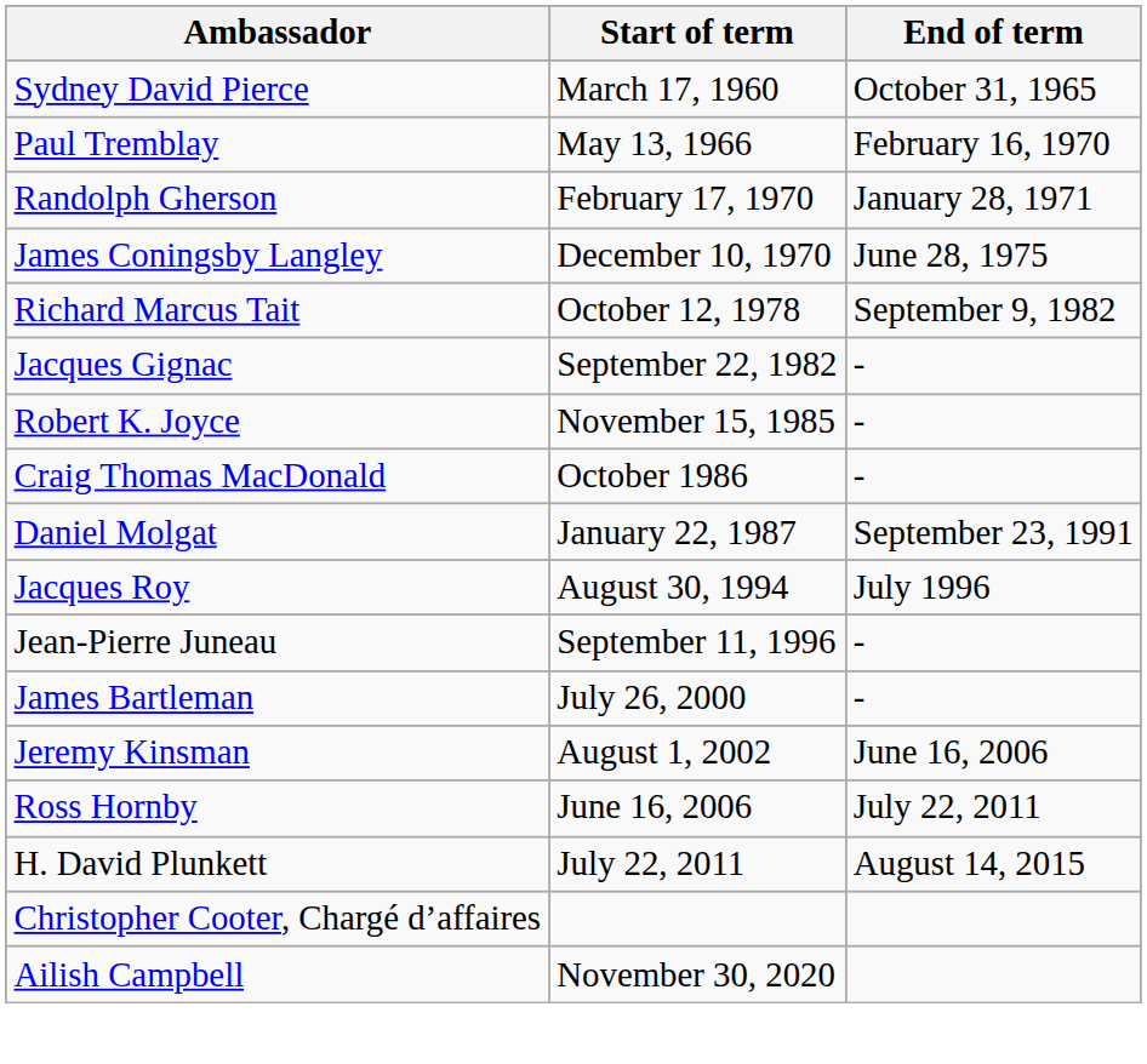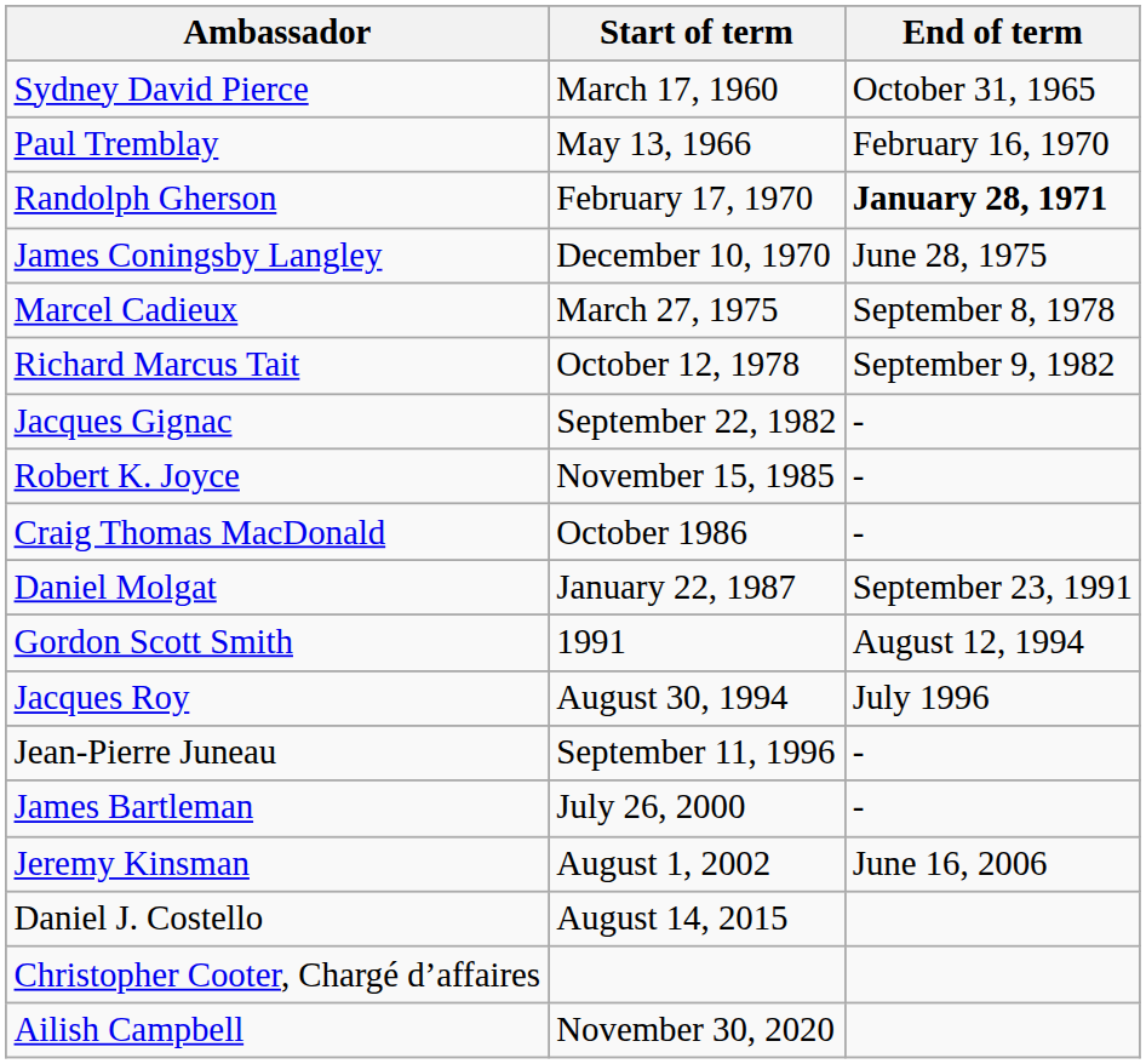Randolph Gherson | End of term: normal -> bold
+ row: Marcel Cadieux | March 27, 1975 | September 8, 1978
+ row: Gordon Scott Smith | 1991 | August 12, 1994
- row: Ross Hornby | June 16, 2006 | July 22, 2011
- row: H. David Plunkett | July 22, 2011 | August 14, 2015
+ row: Daniel J. Costello | August 14, 2015
